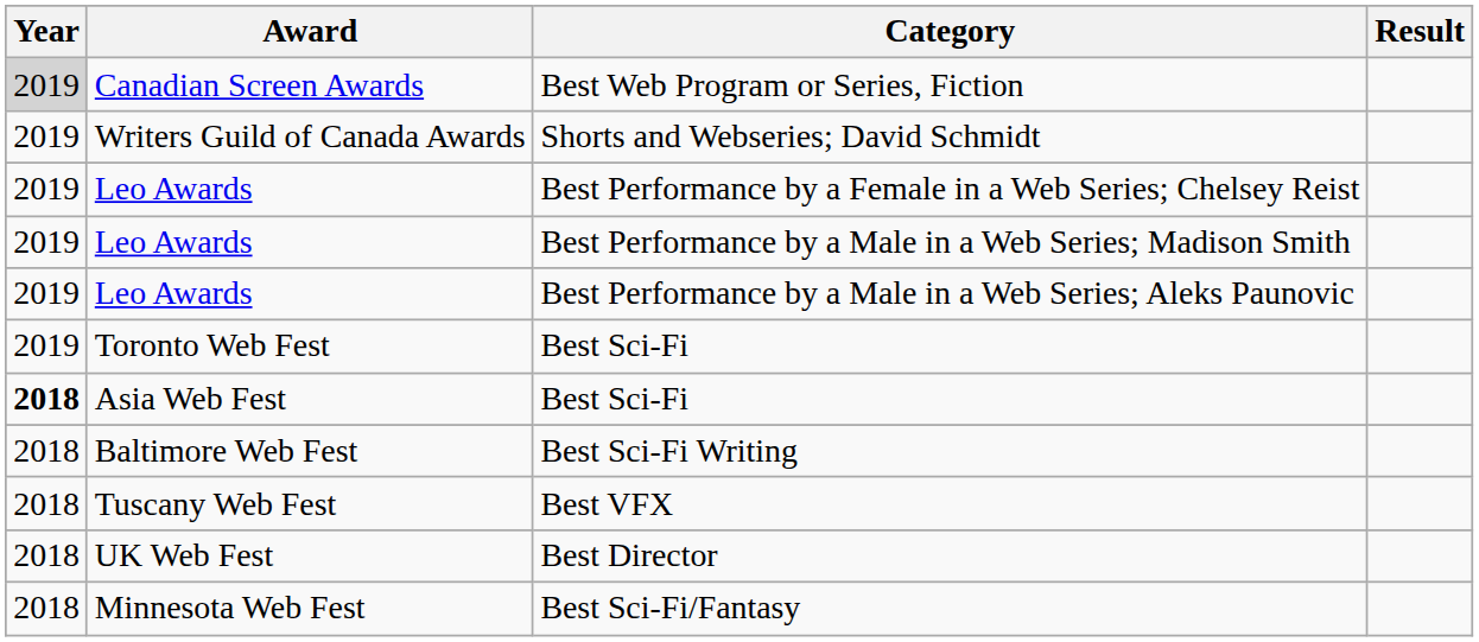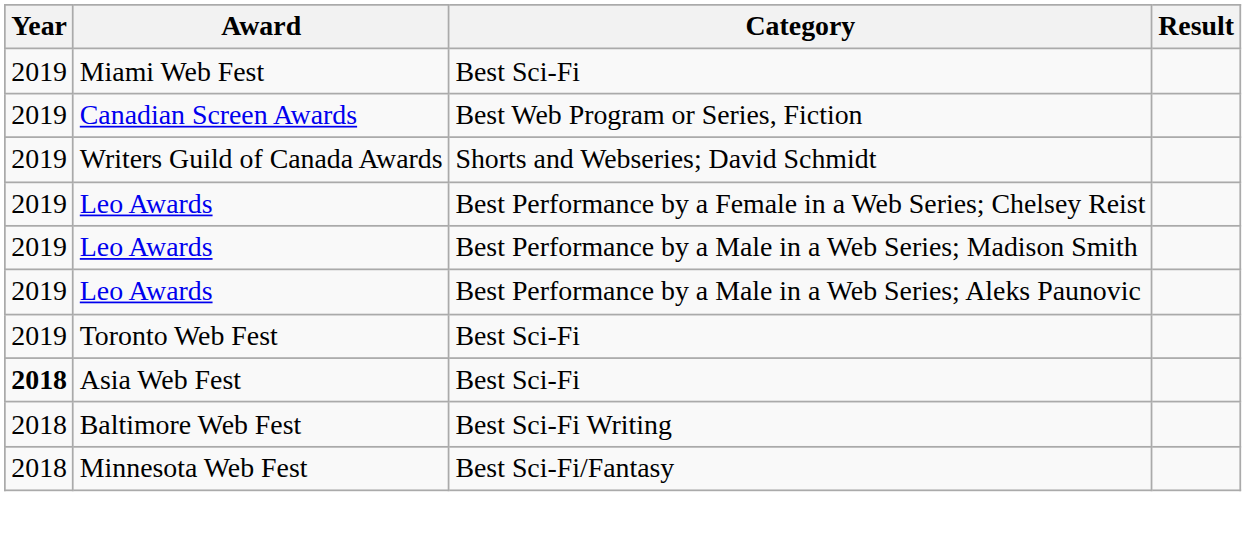+ row: 2019 | Miami Web Fest | Best Sci-Fi
Canadian Screen Awards | Year: lightgrey background -> no background
- row: 2018 | Tuscany Web Fest | Best VFX
- row: 2018 | UK Web Fest | Best Director
